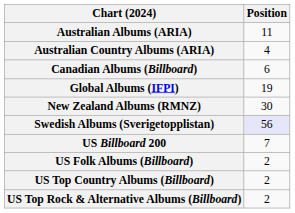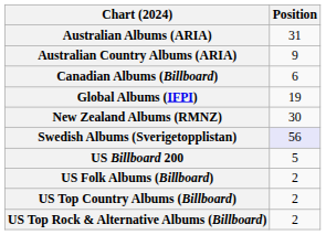Australian Albums (ARIA) | Position: 11 -> 31
Australian Country Albums (ARIA) | Position: 4 -> 9
US Billboard 200 | Position: 7 -> 5
